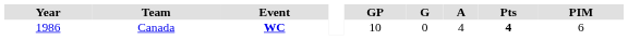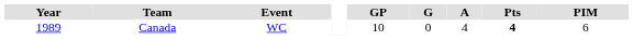Canada | Year: 1986 -> 1989
Canada | Event: bold -> normal
